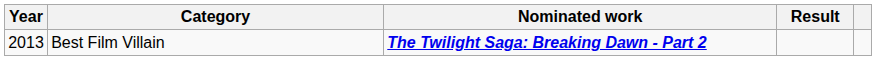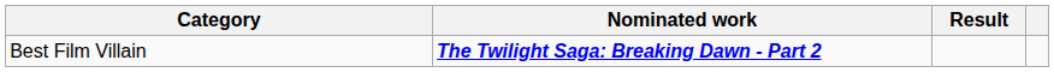- column: Year | 2013
